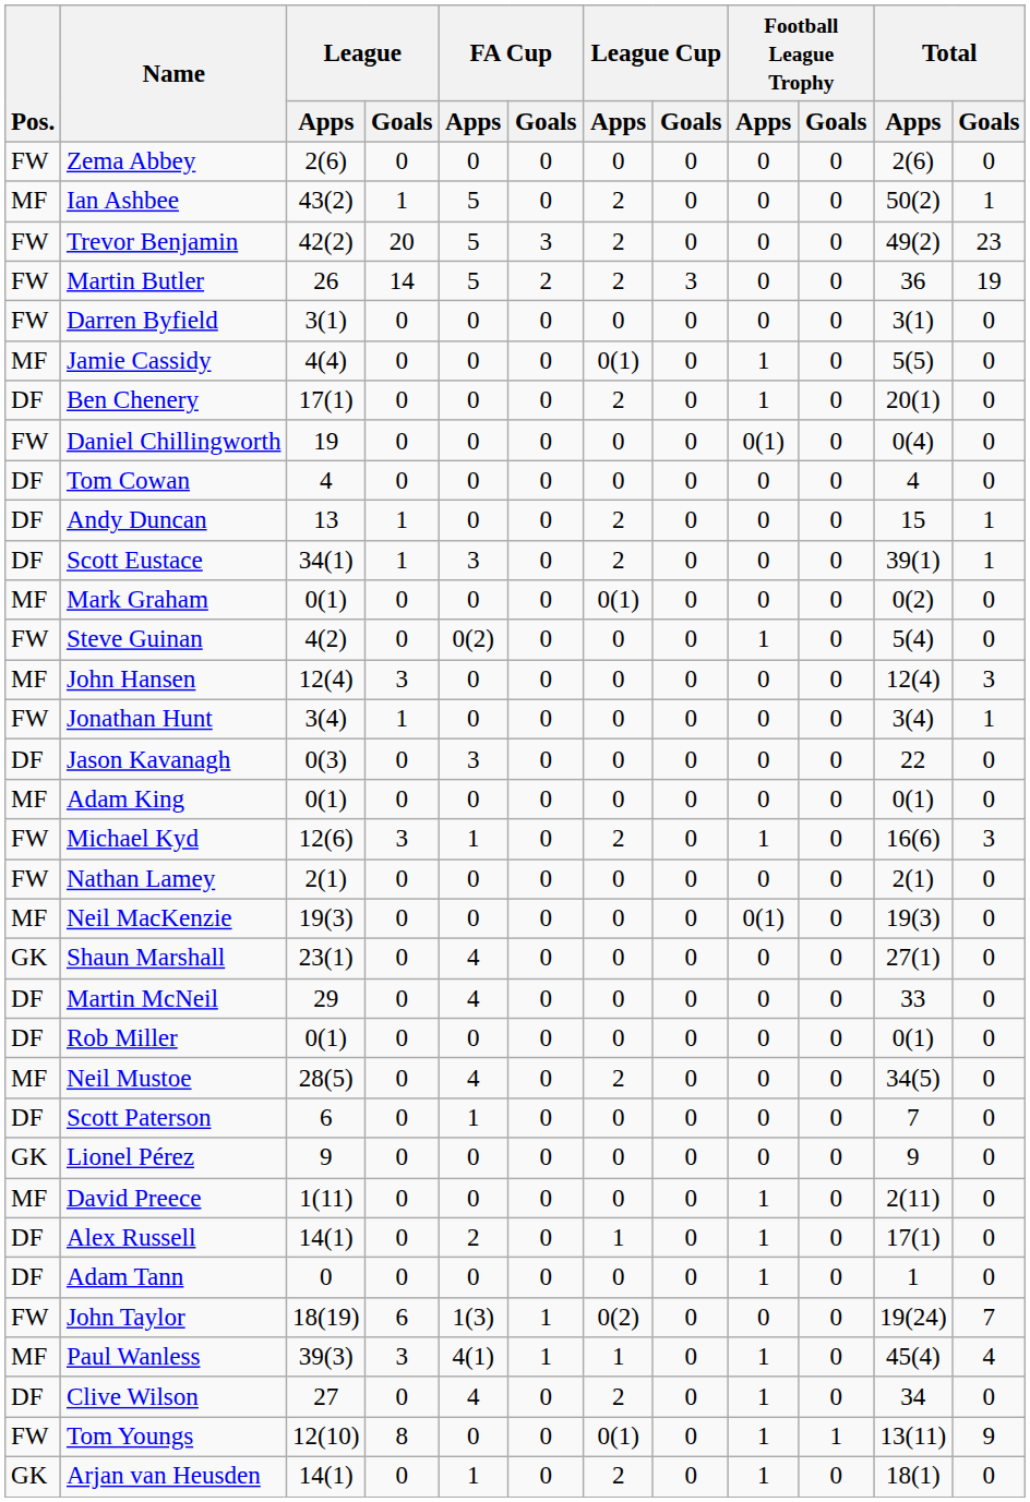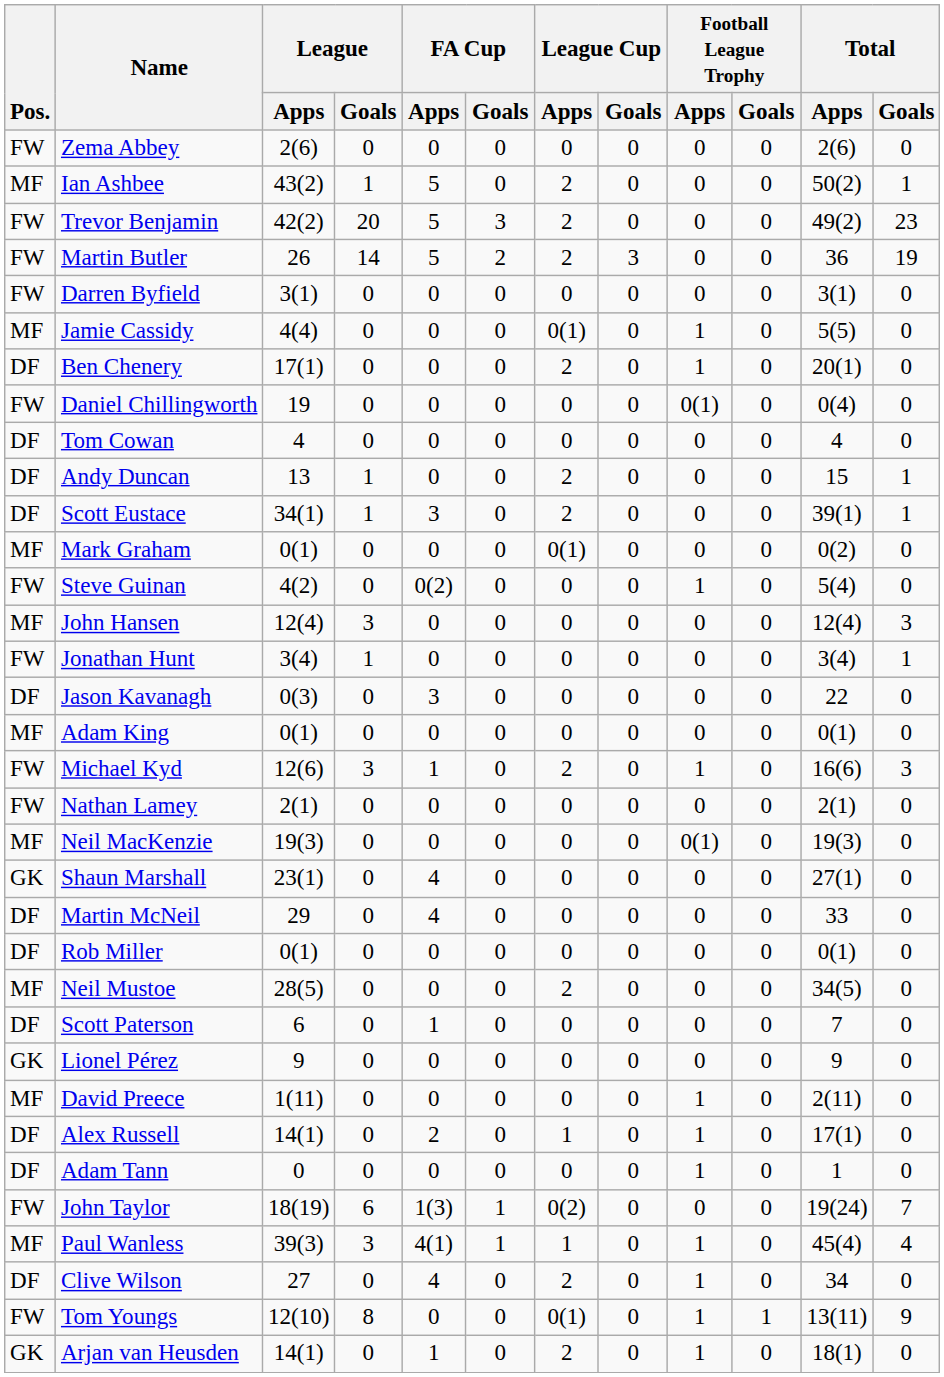Neil Mustoe | FA Cup / Apps: 4 -> 0
